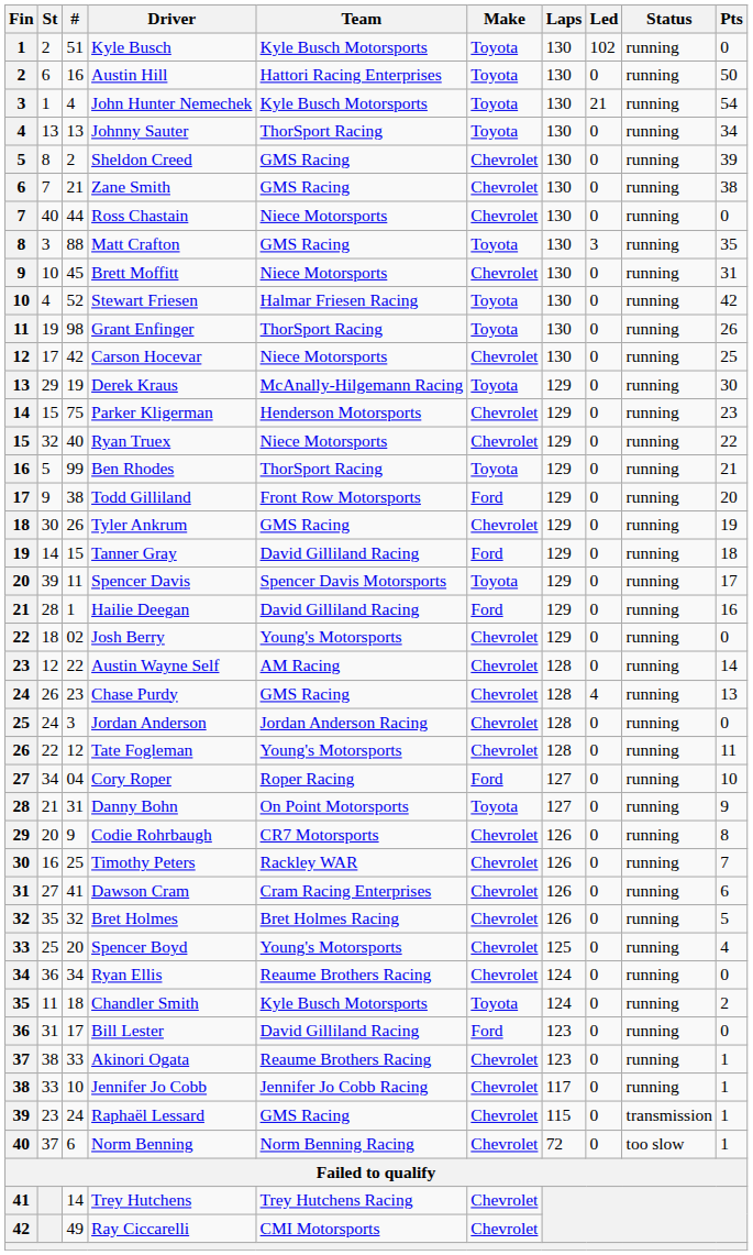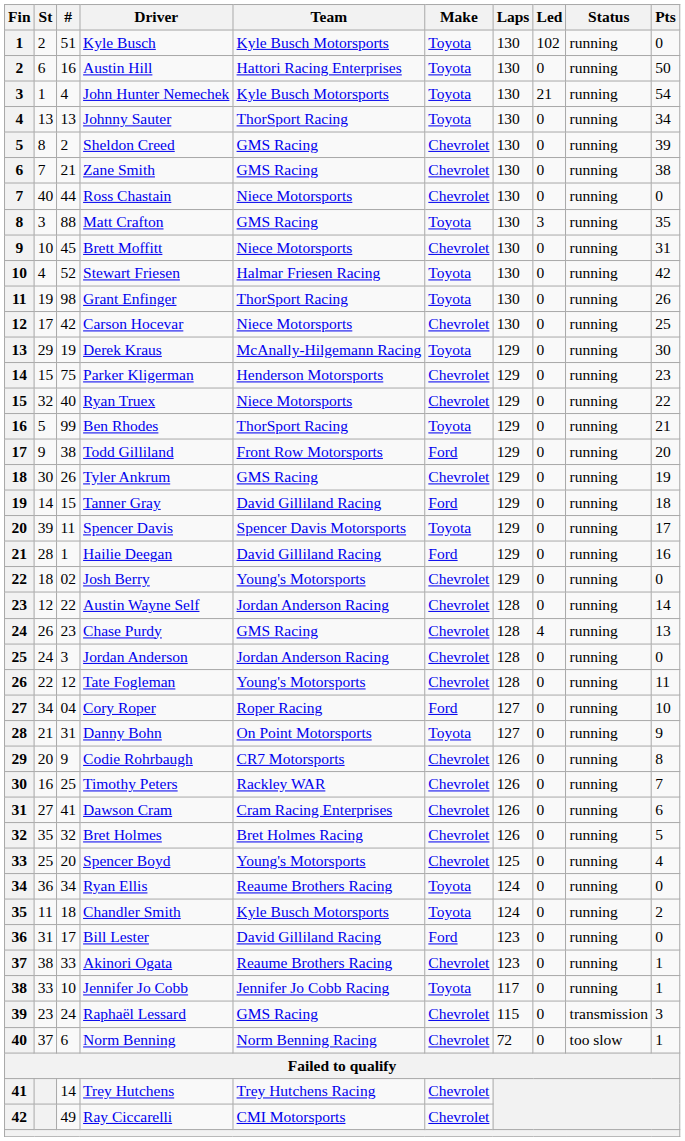Austin Wayne Self | Team: AM Racing -> Jordan Anderson Racing
Ryan Ellis | Make: Chevrolet -> Toyota
Jennifer Jo Cobb | Make: Chevrolet -> Toyota
Raphaël Lessard | Pts: 1 -> 3
